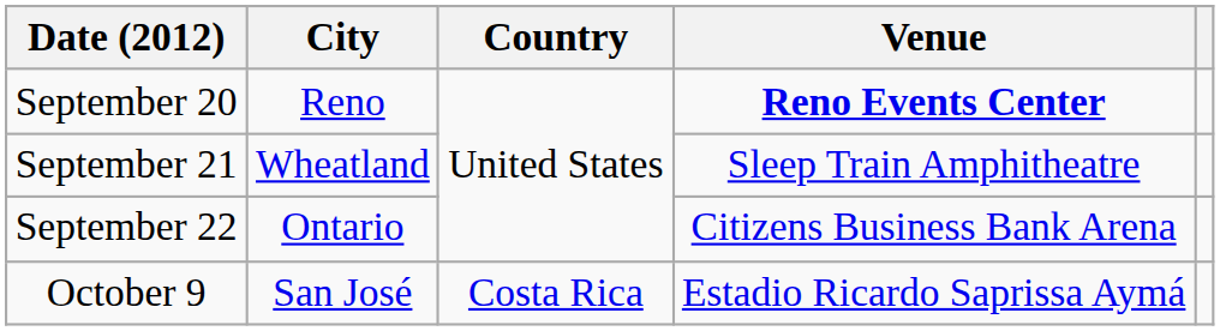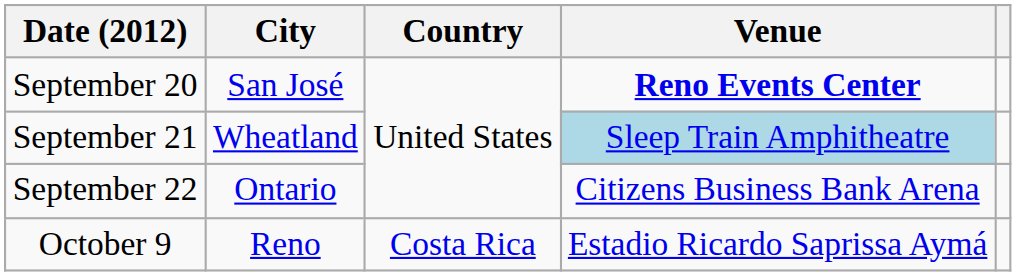September 20 | City: Reno -> San José
September 21 | Venue: no background -> lightblue background
October 9 | City: San José -> Reno
